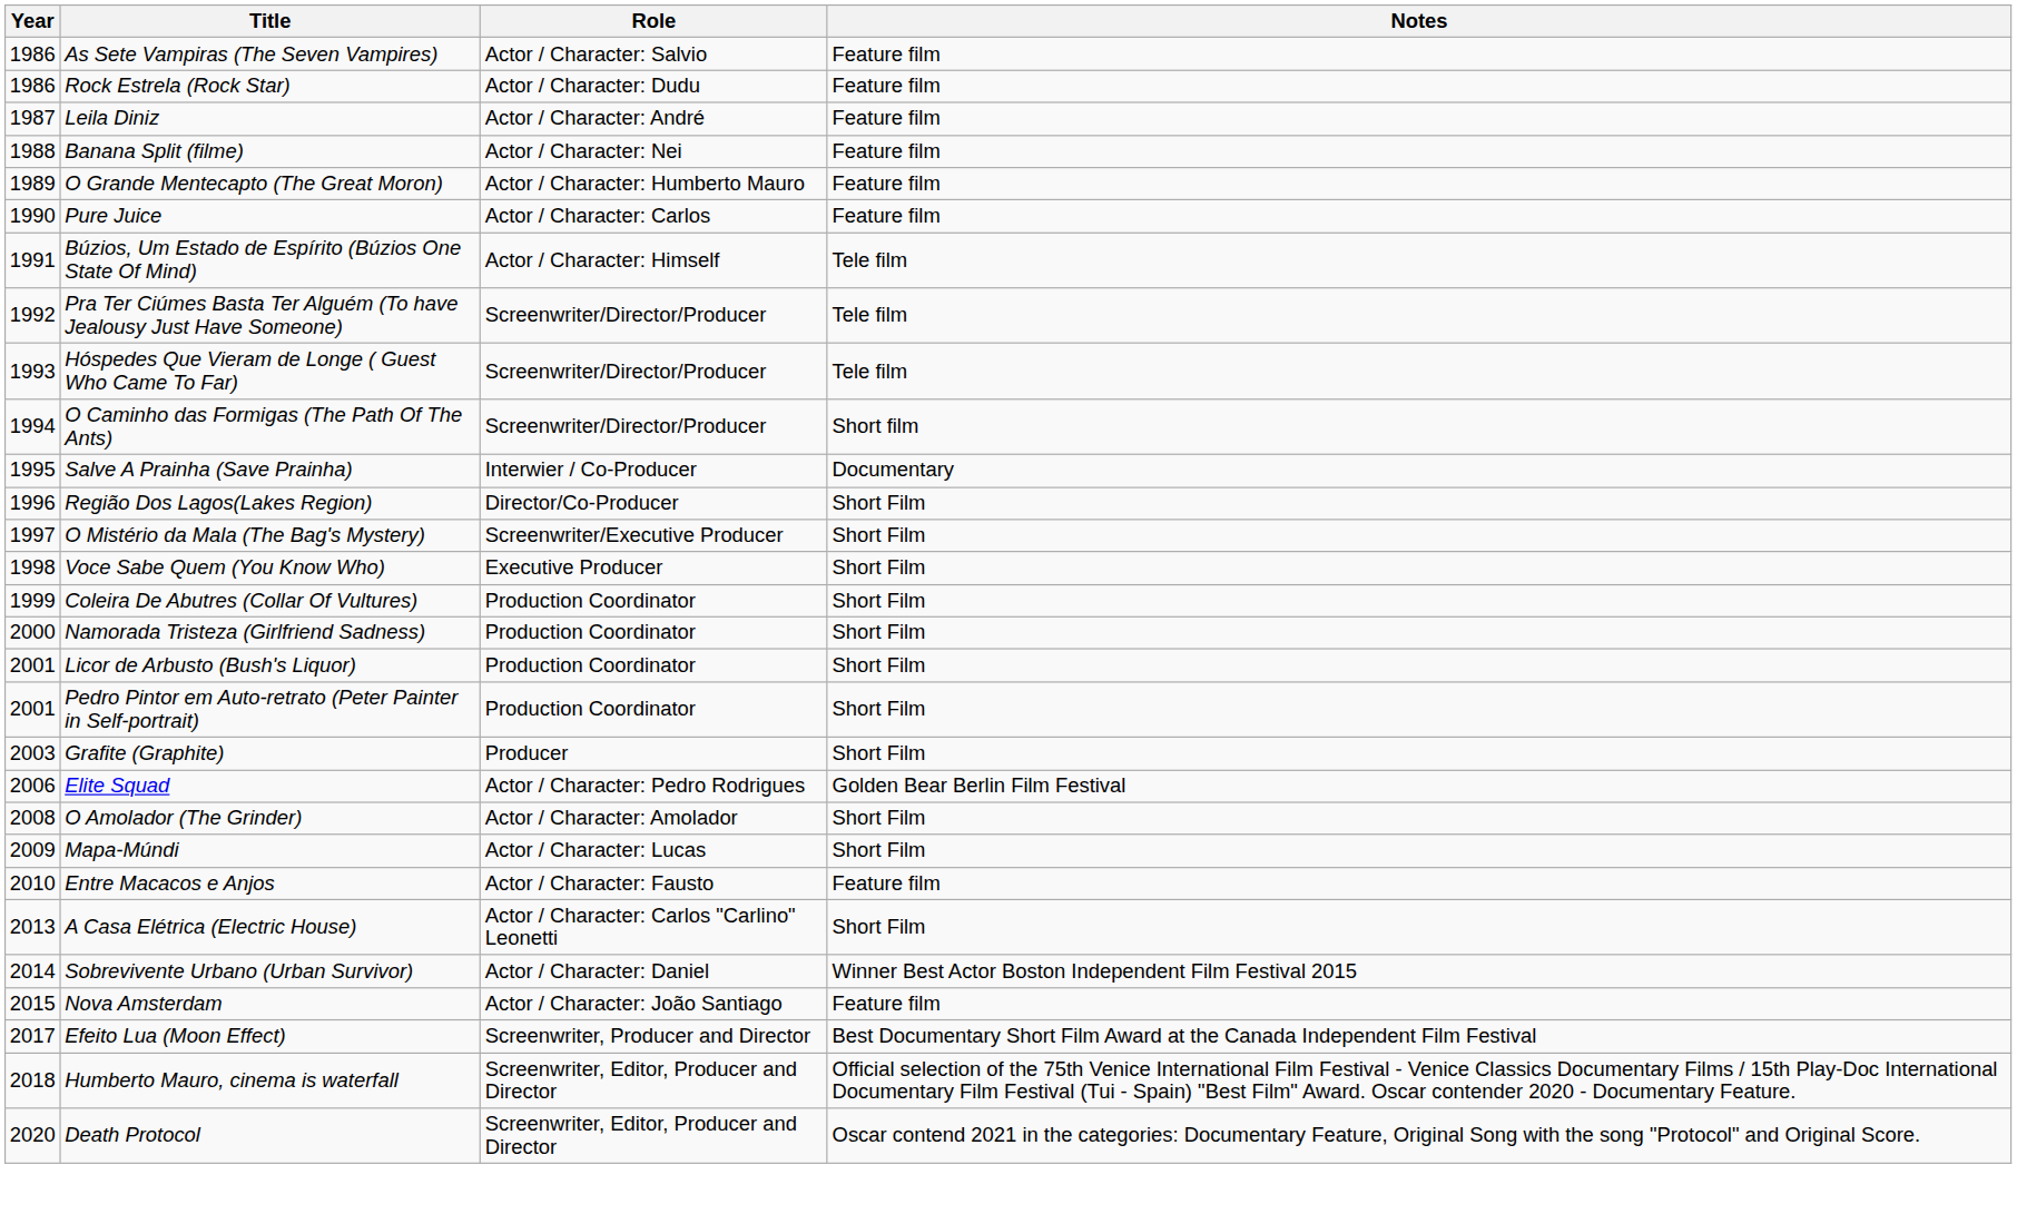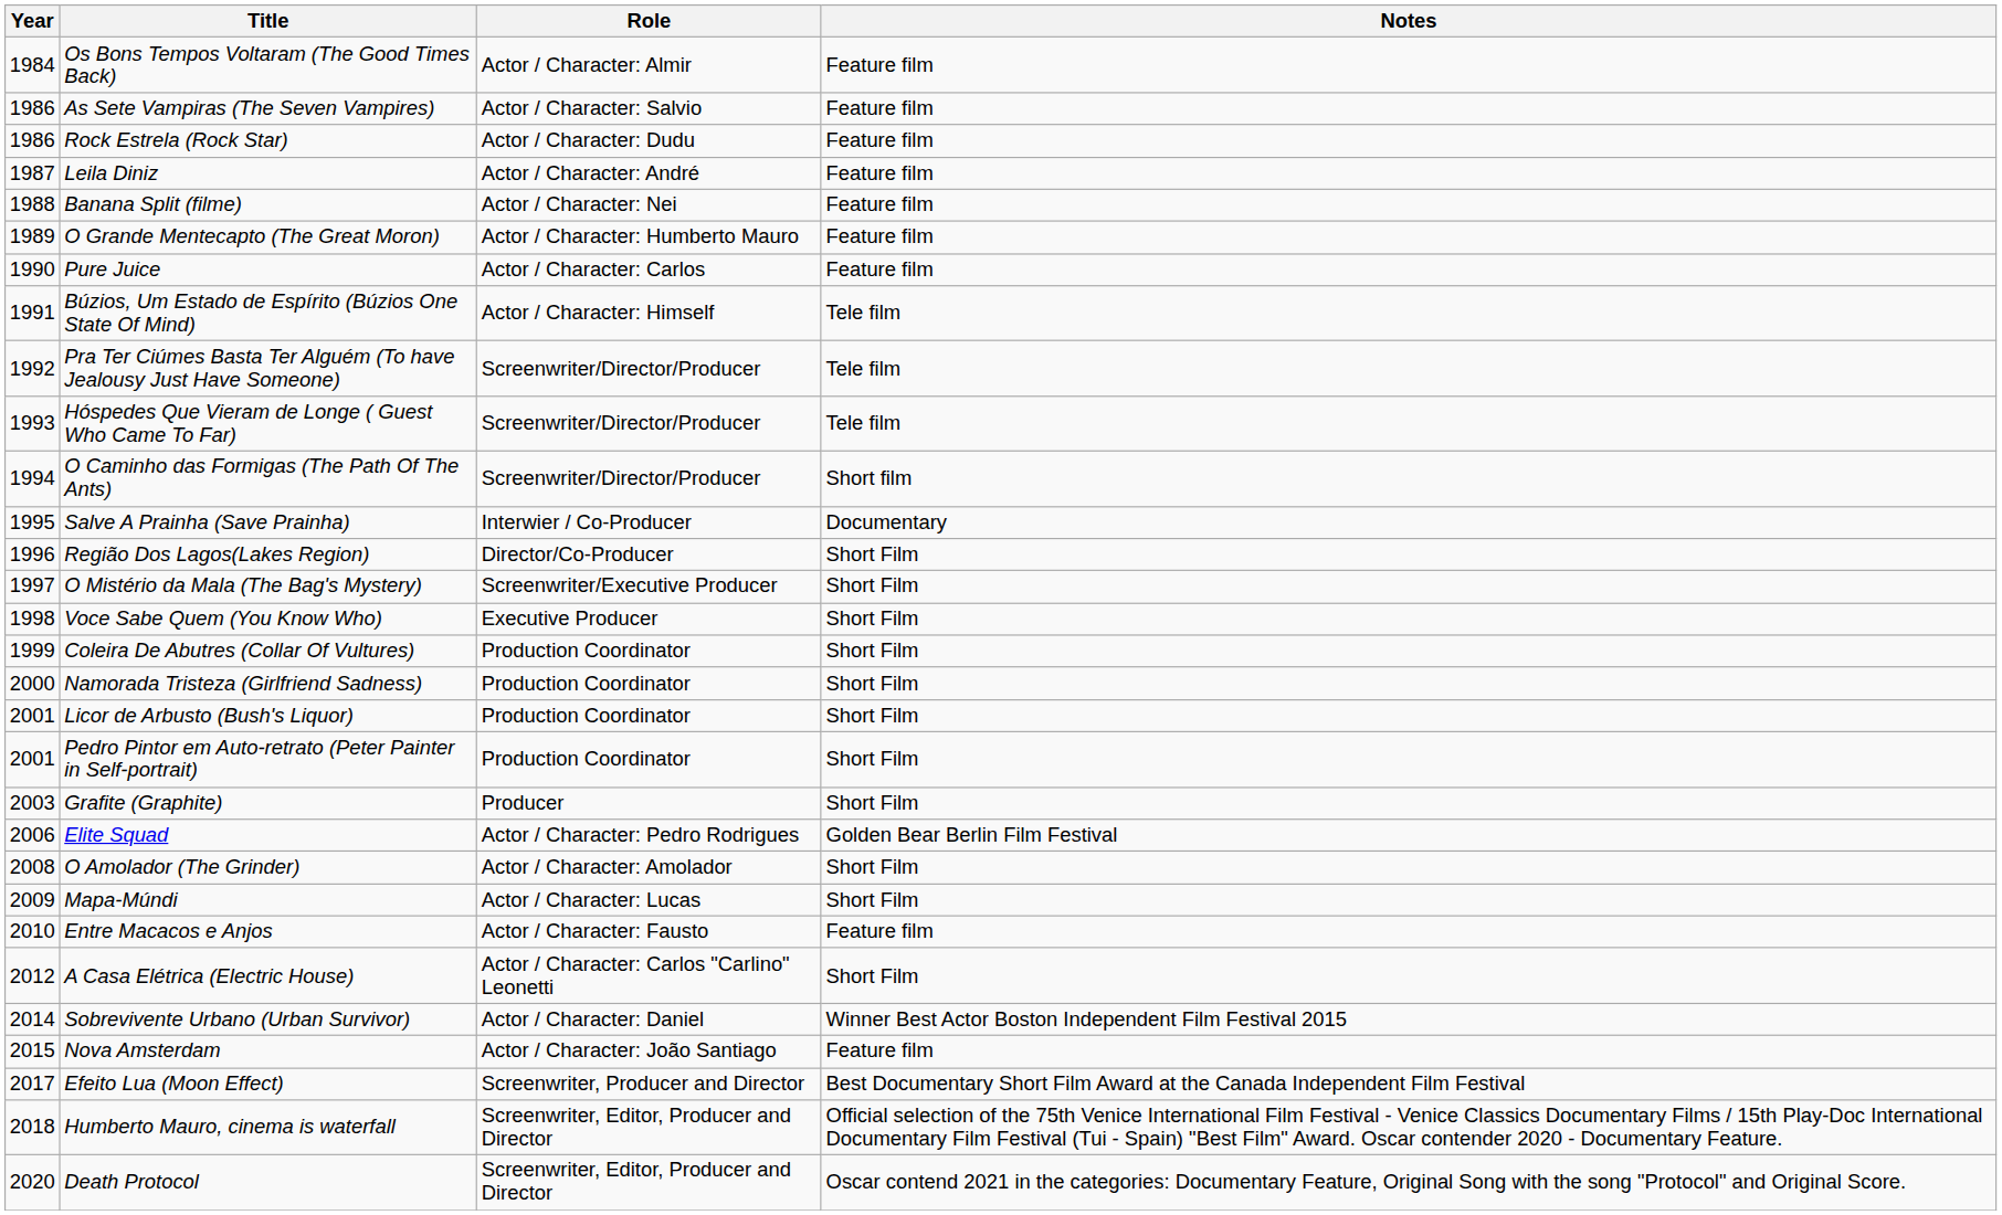+ row: 1984 | Os Bons Tempos Voltaram (The Good Times Back) | Actor / Character: Almir | Feature film
A Casa Elétrica (Electric House) | Year: 2013 -> 2012
